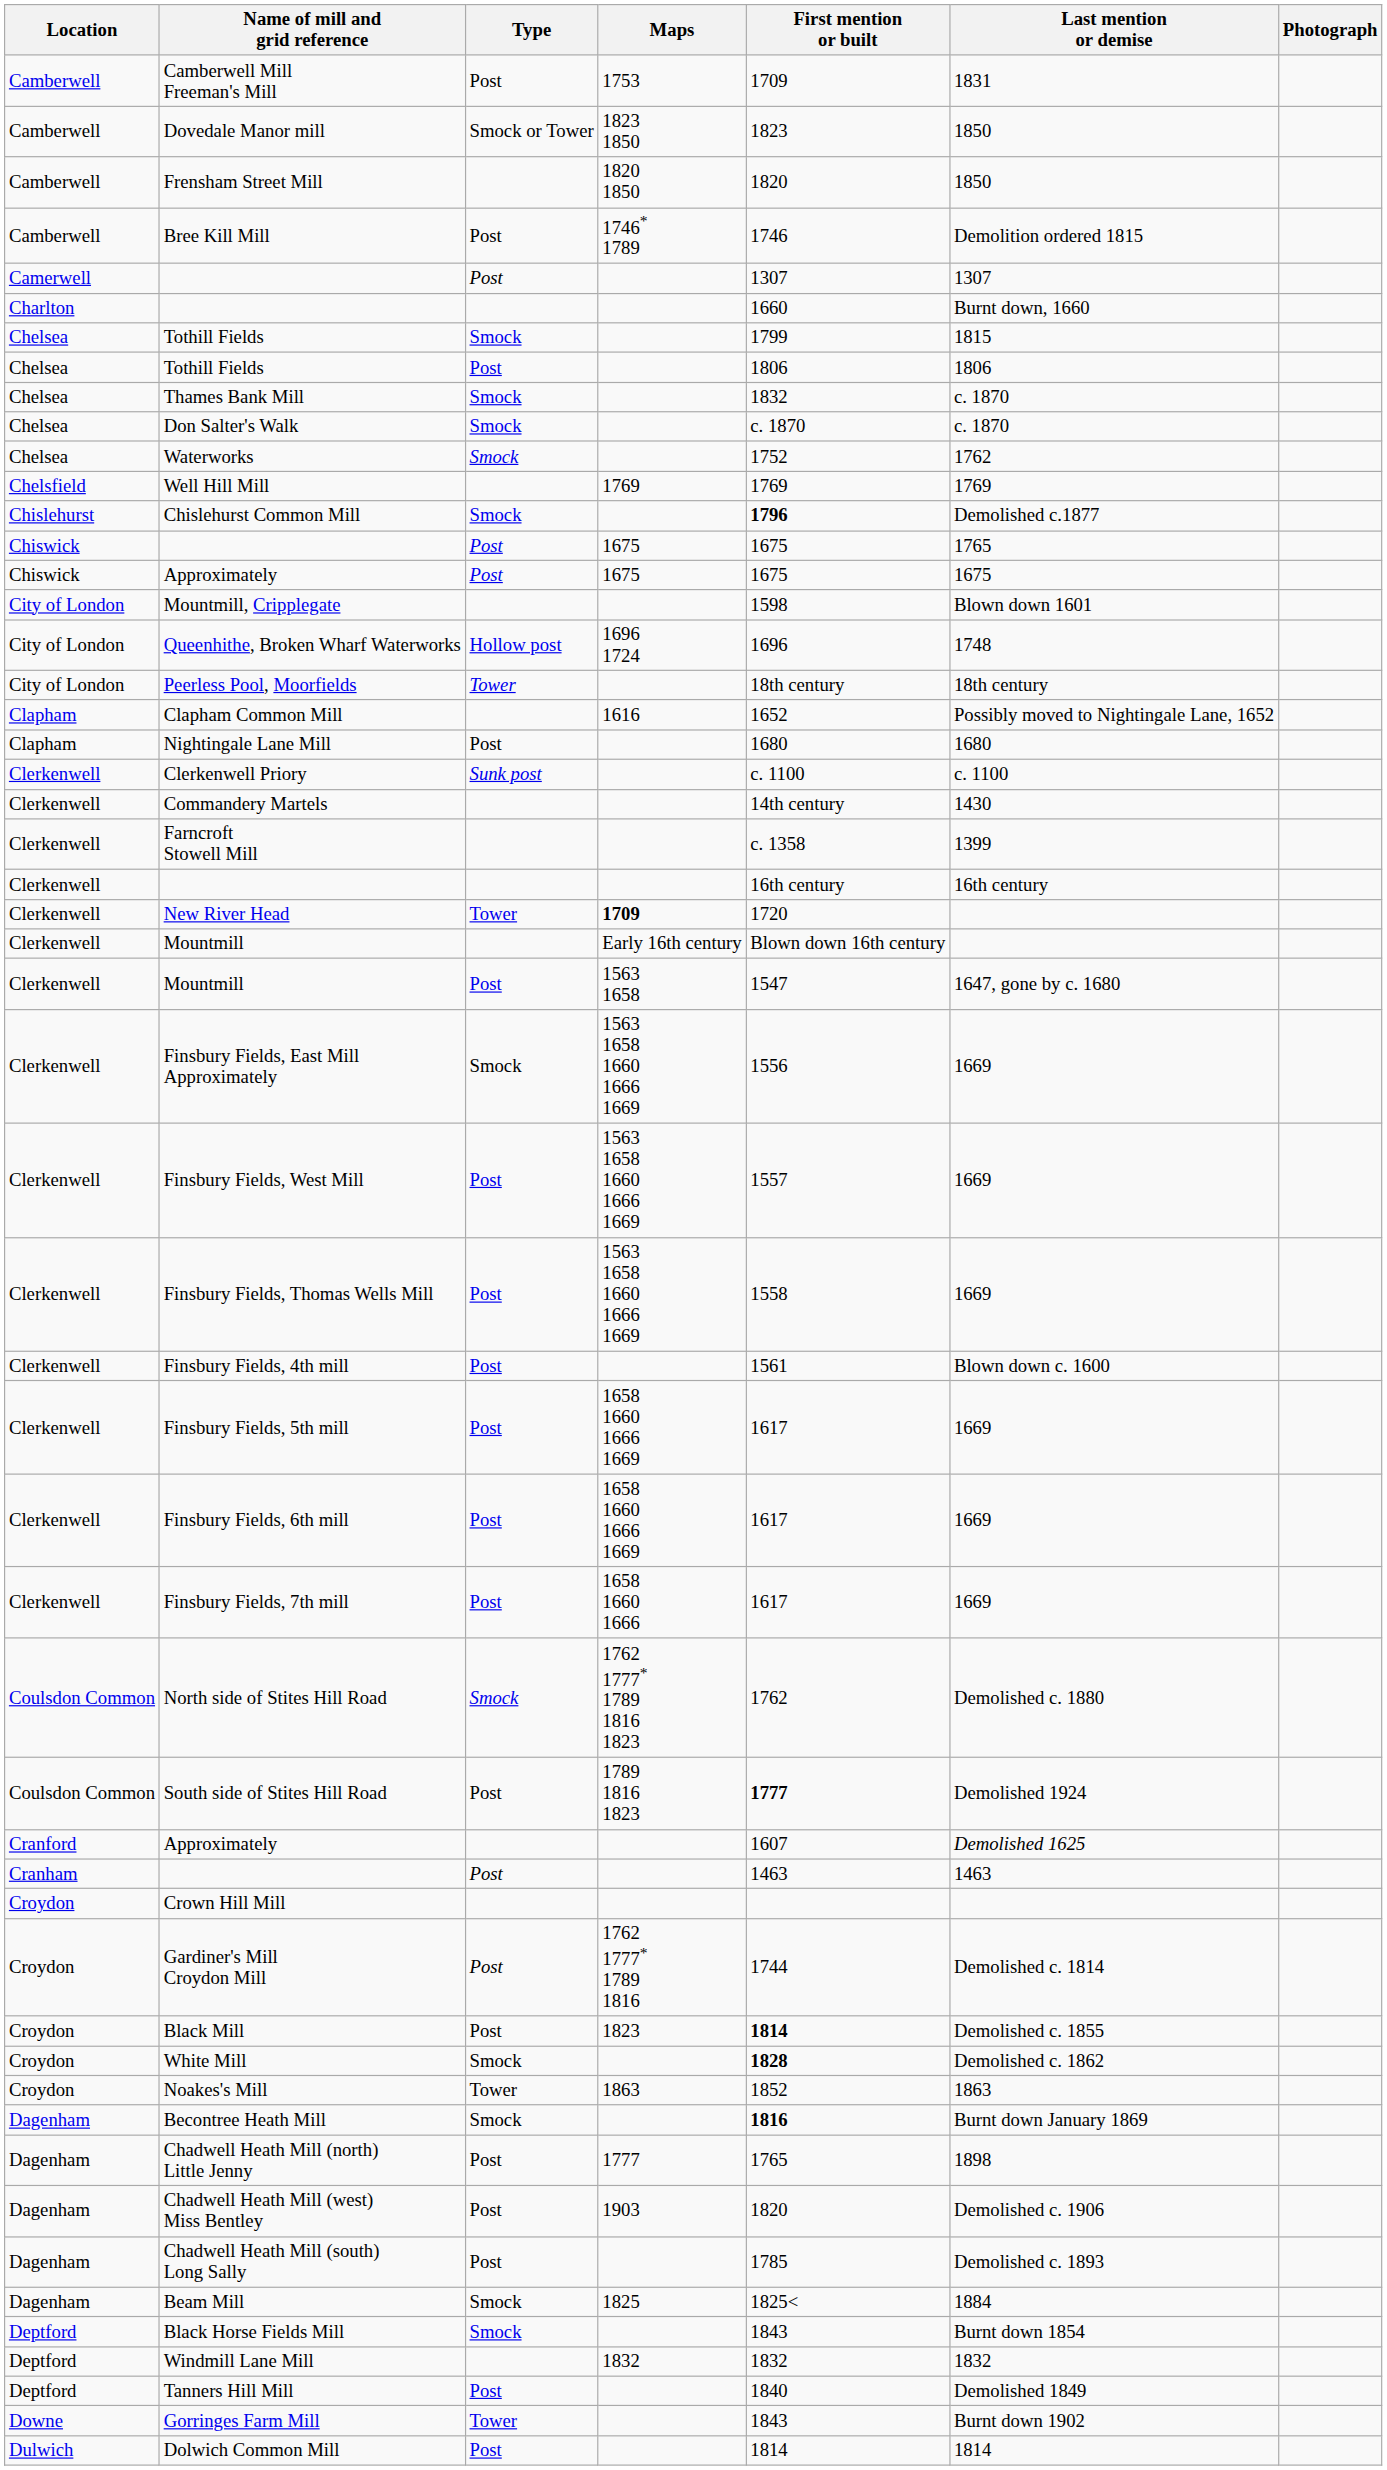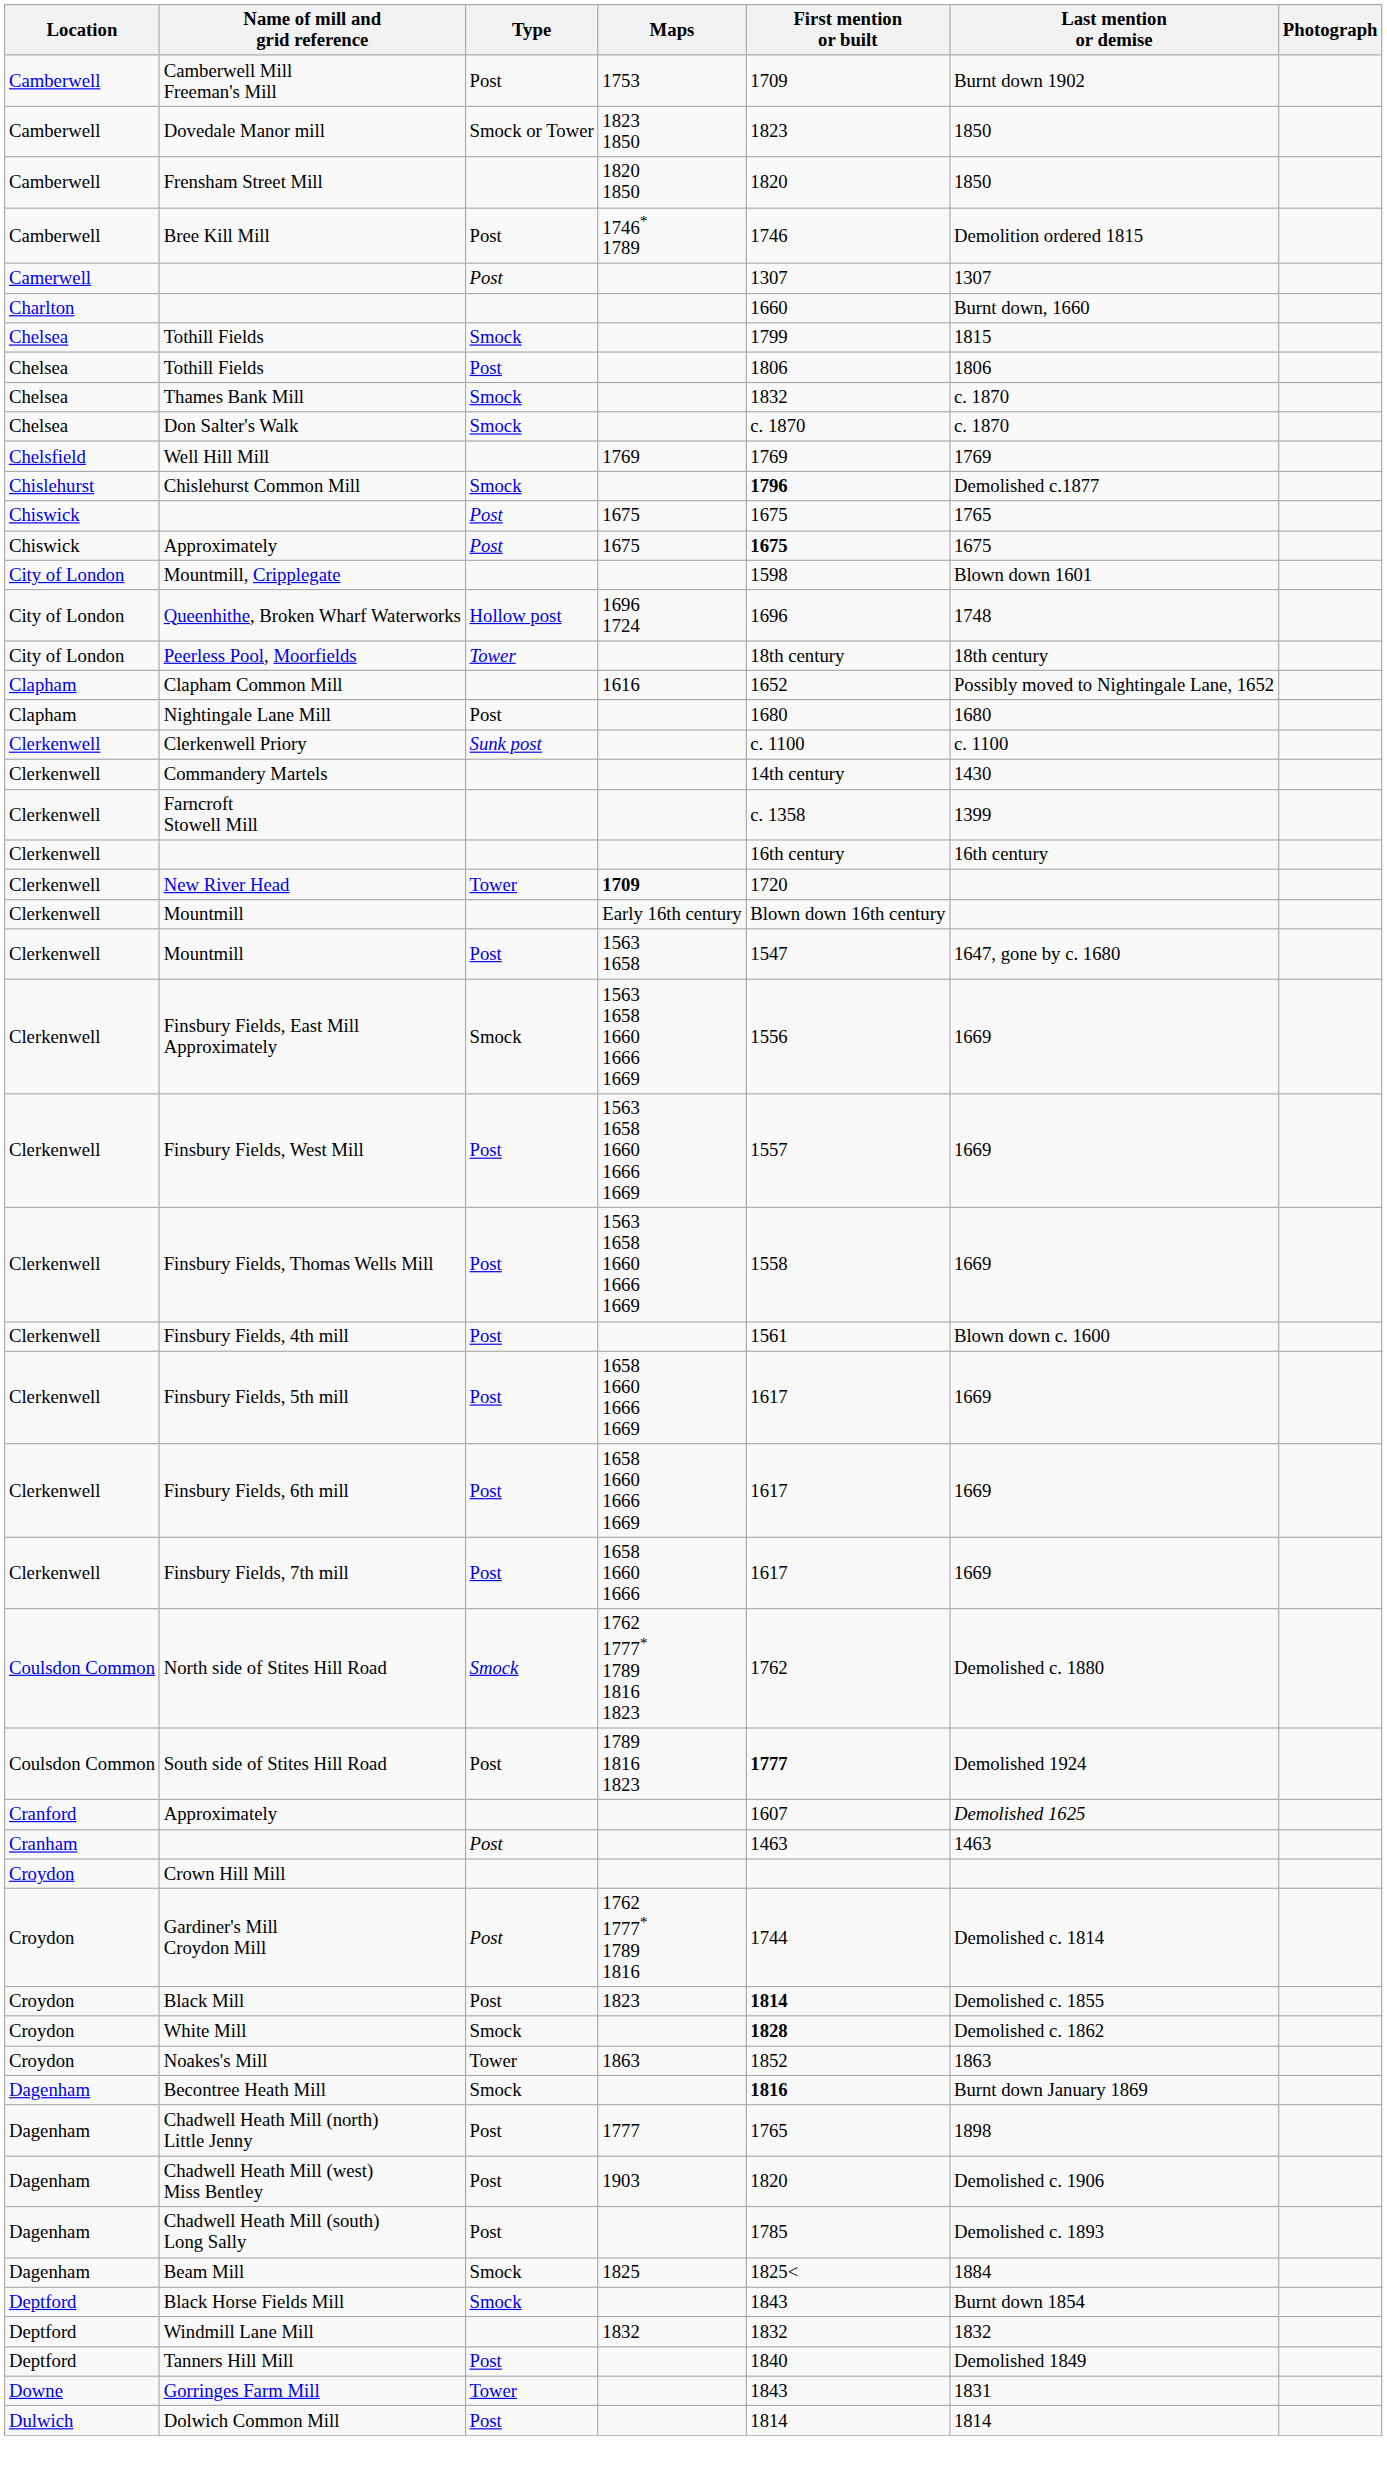Camberwell Mill Freeman's Mill | Last mention or demise: 1831 -> Burnt down 1902
- row: Chelsea | Waterworks | Smock | 1752 | 1762
Chiswick / Approximately | First mention or built: normal -> bold
Gorringes Farm Mill | Last mention or demise: Burnt down 1902 -> 1831
